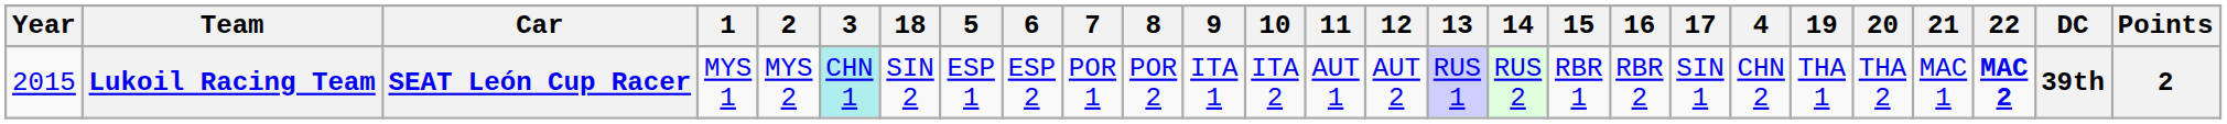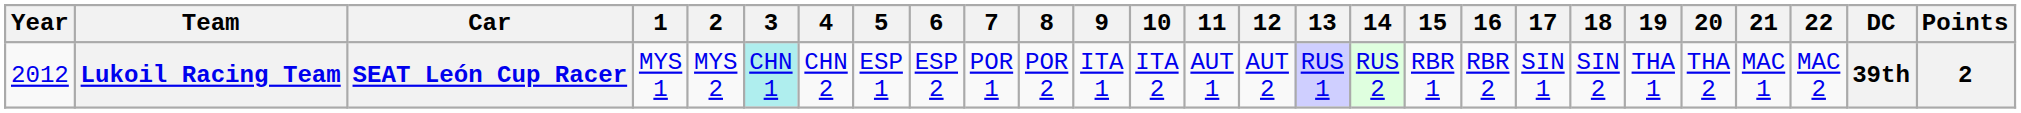columns swapped: 4 <-> 18
Lukoil Racing Team | Year: 2015 -> 2012
Lukoil Racing Team | 22: bold -> normal
